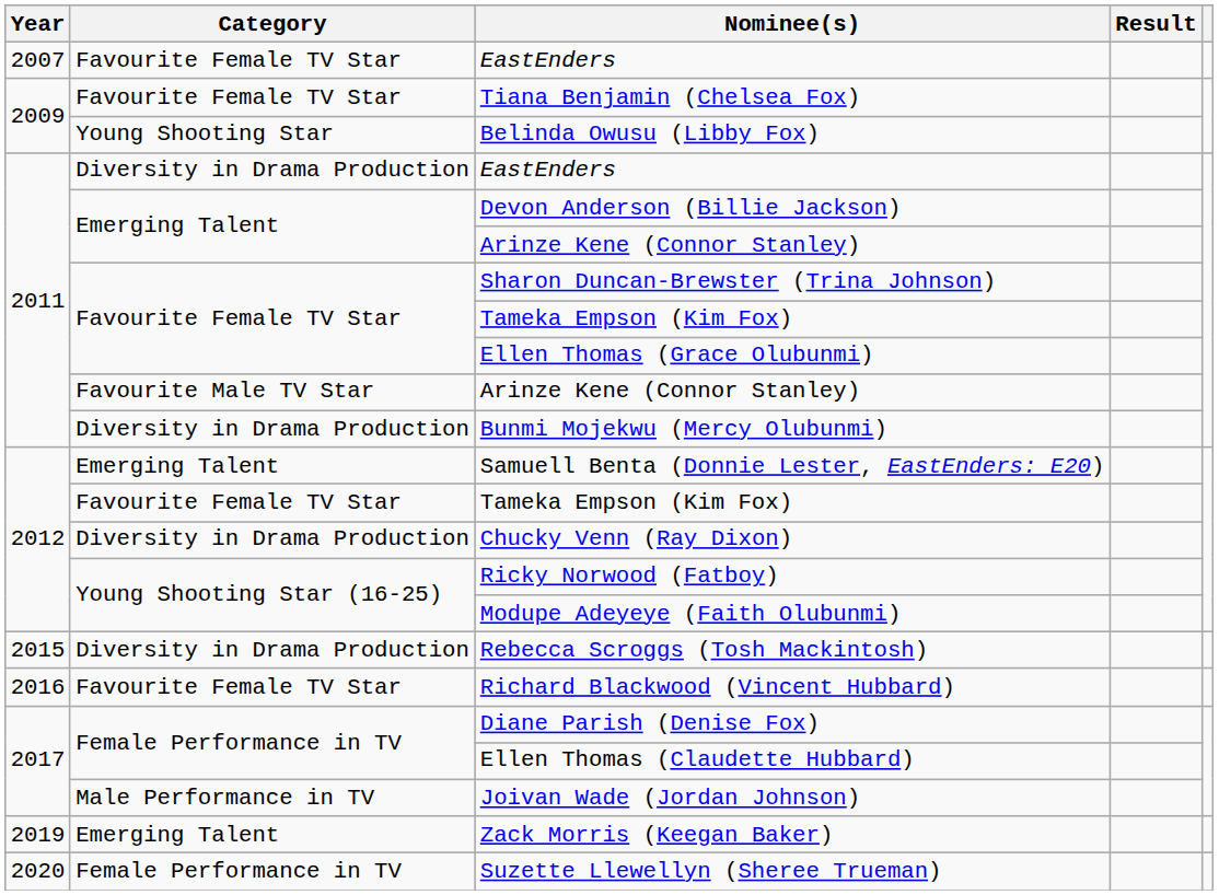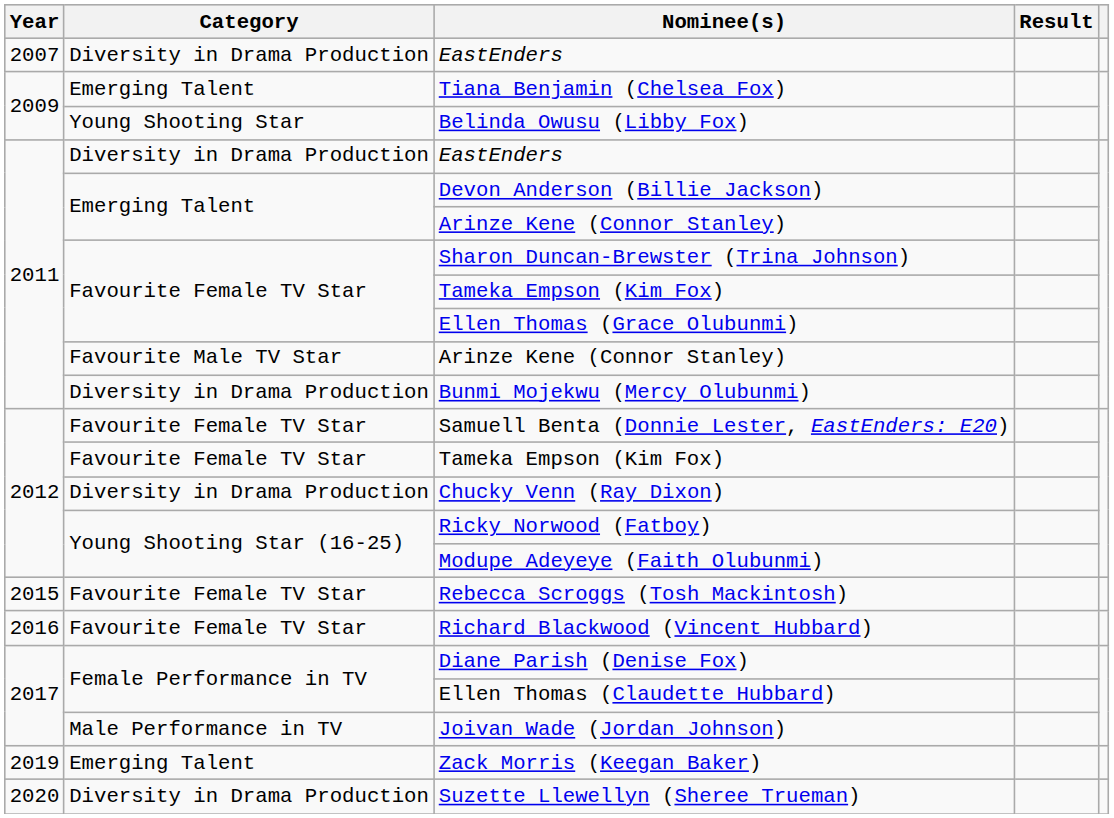2007 / EastEnders | Category: Favourite Female TV Star -> Diversity in Drama Production
Tiana Benjamin (Chelsea Fox) | Category: Favourite Female TV Star -> Emerging Talent
Samuell Benta (Donnie Lester, EastEnders: E20) | Category: Emerging Talent -> Favourite Female TV Star
Rebecca Scroggs (Tosh Mackintosh) | Category: Diversity in Drama Production -> Favourite Female TV Star
Suzette Llewellyn (Sheree Trueman) | Category: Female Performance in TV -> Diversity in Drama Production
